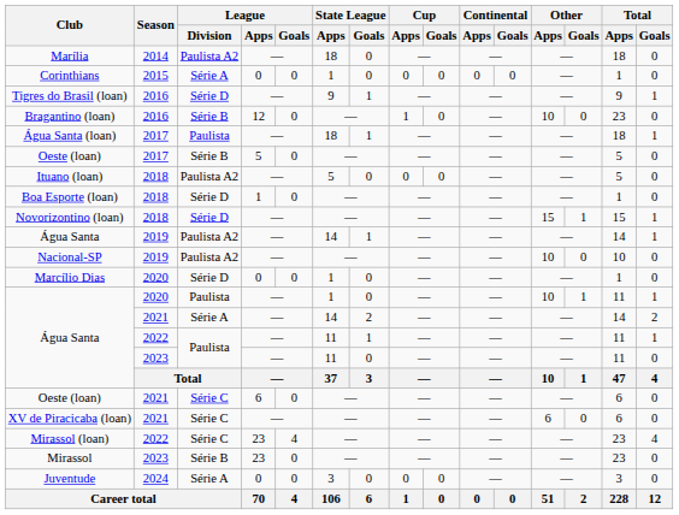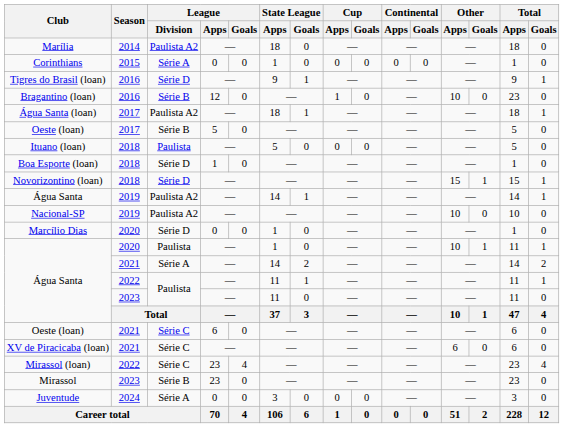Água Santa (loan) | League / Division: Paulista -> Paulista A2
Ituano (loan) | League / Division: Paulista A2 -> Paulista
